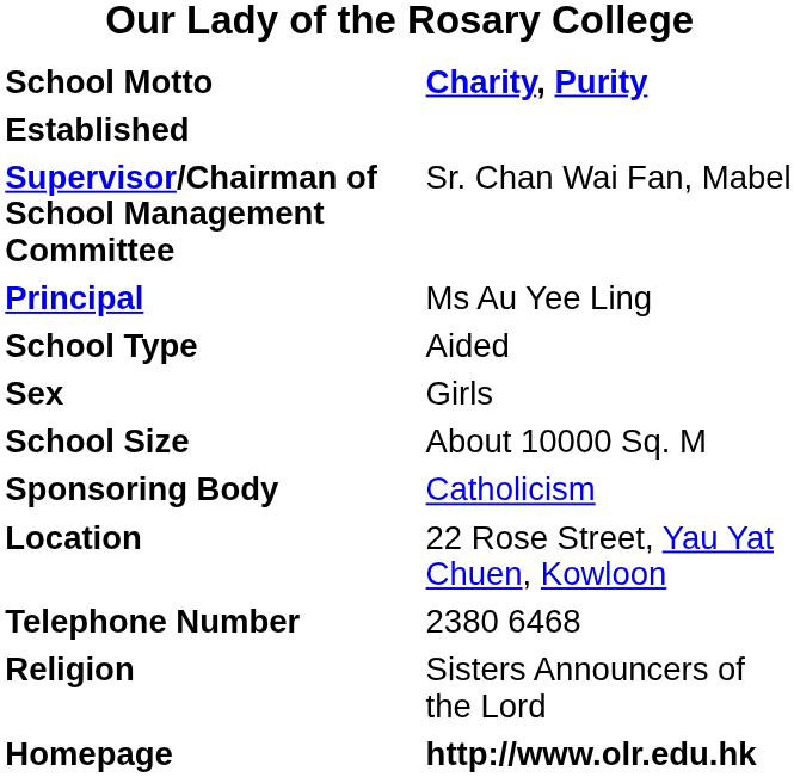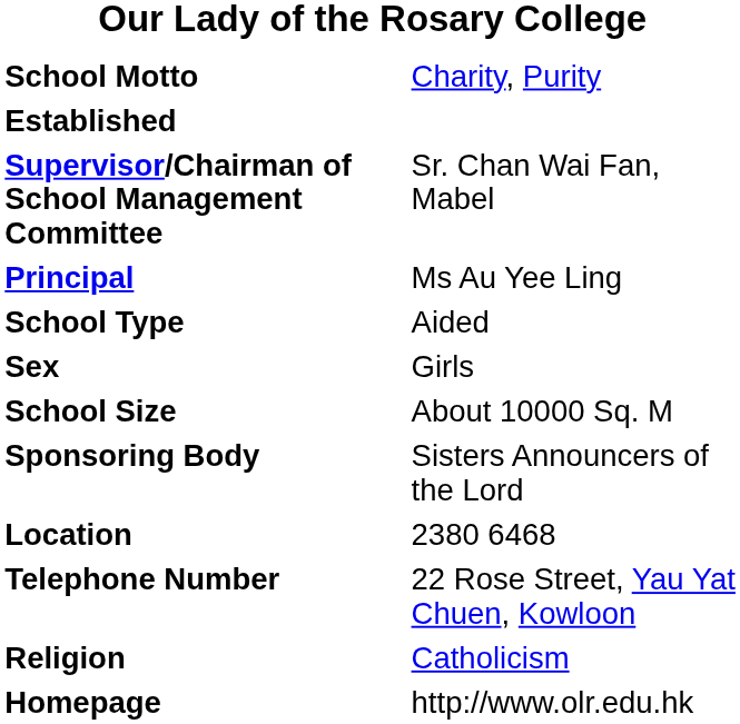School Motto | column 2: bold -> normal
Sponsoring Body | column 2: Catholicism -> Sisters Announcers of the Lord
Location | column 2: 22 Rose Street, Yau Yat Chuen, Kowloon -> 2380 6468
Telephone Number | column 2: 2380 6468 -> 22 Rose Street, Yau Yat Chuen, Kowloon
Religion | column 2: Sisters Announcers of the Lord -> Catholicism
Homepage | column 2: bold -> normal
